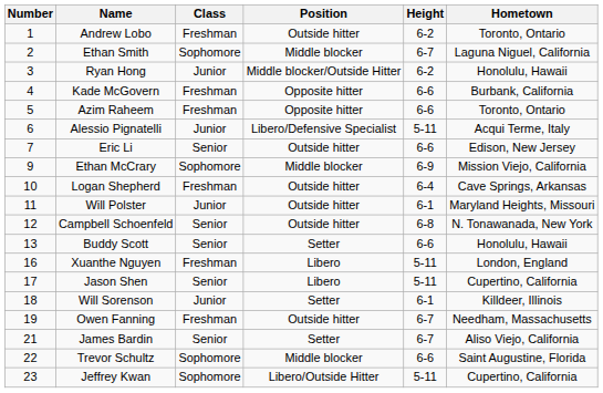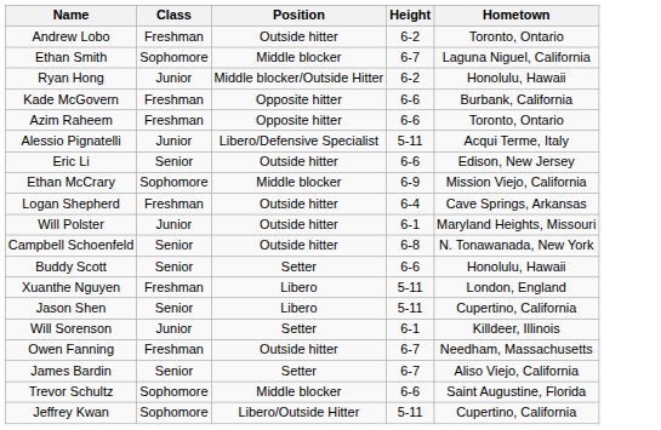- column: Number | 1 | 2 | 3 | 4 | 5 | 6 | 7 | 9 | 10 | 11 | 12 | 13 | 16 | 17 | 18 | 19 | 21 | 22 | 23
